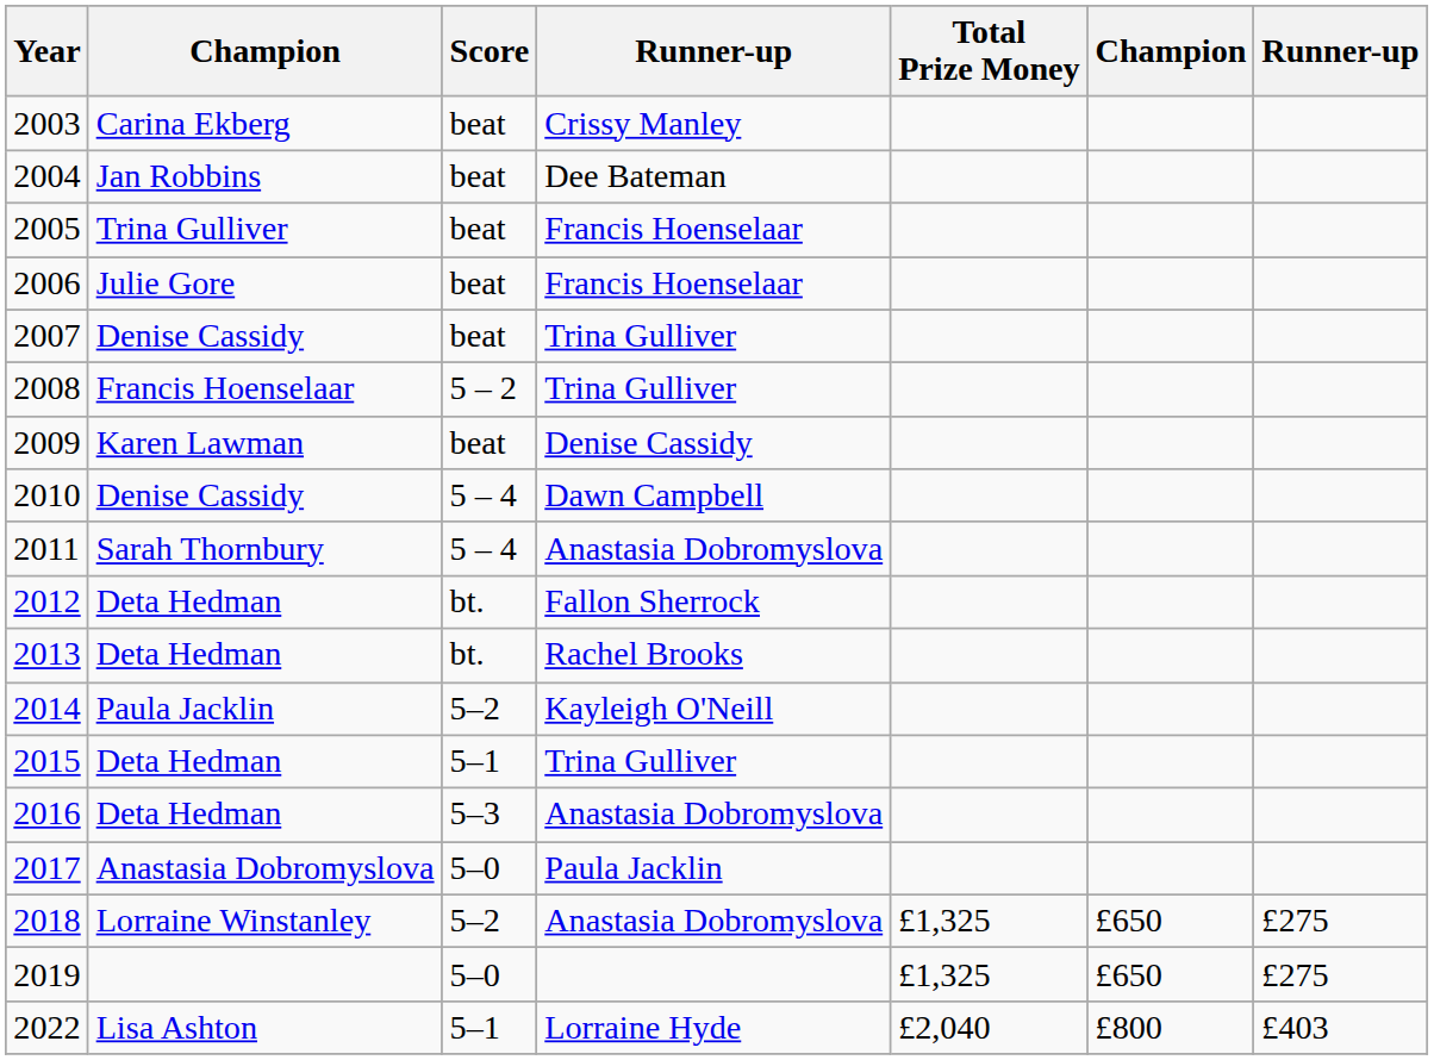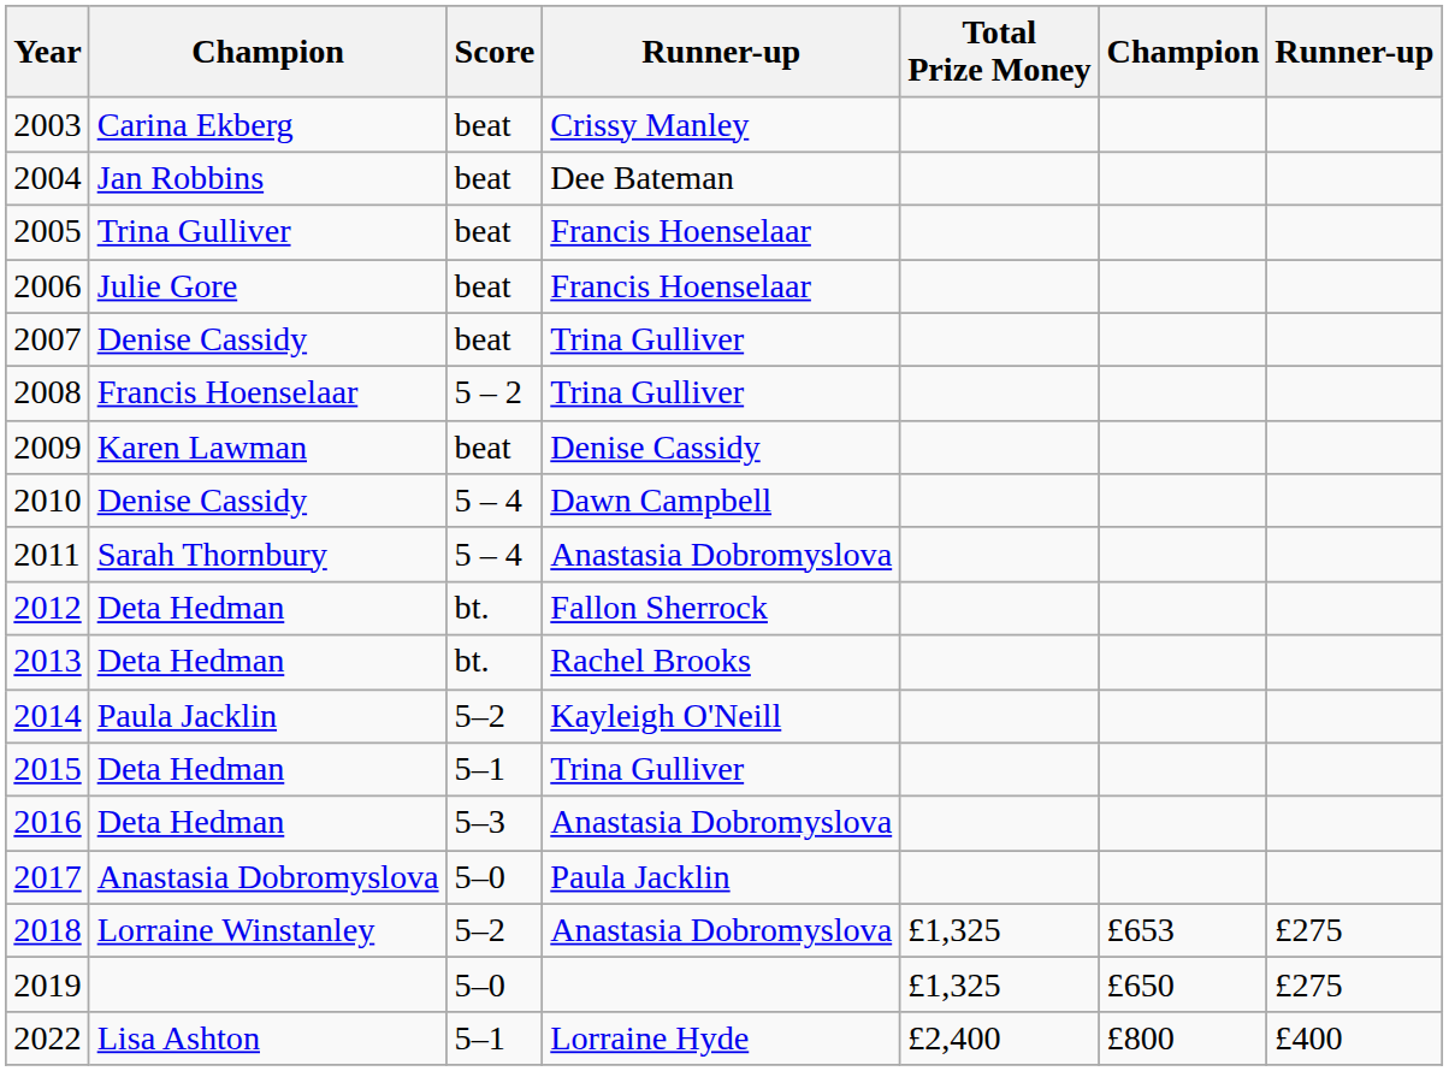2018 | column 6: £650 -> £653
2022 | Total Prize Money: £2,040 -> £2,400
2022 | column 7: £403 -> £400
